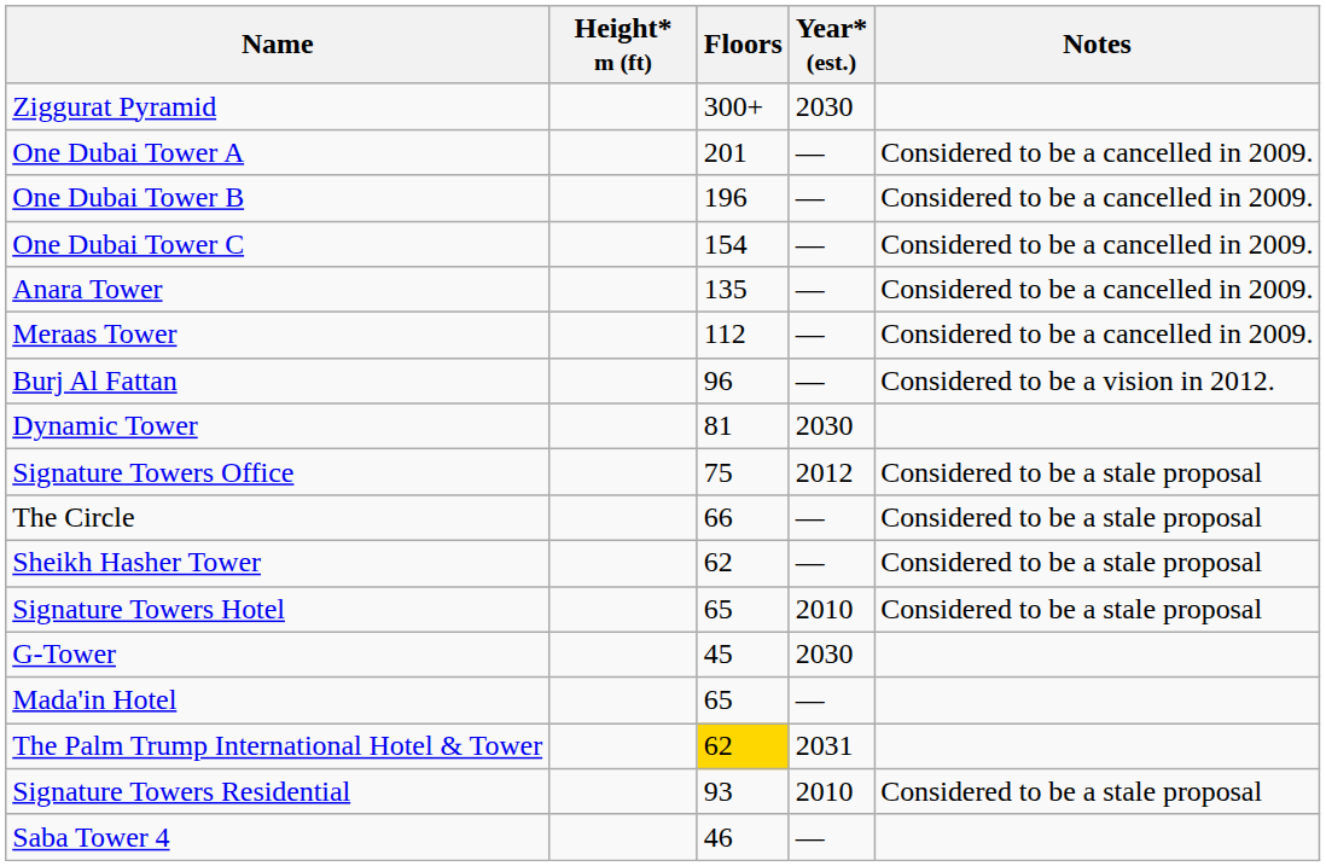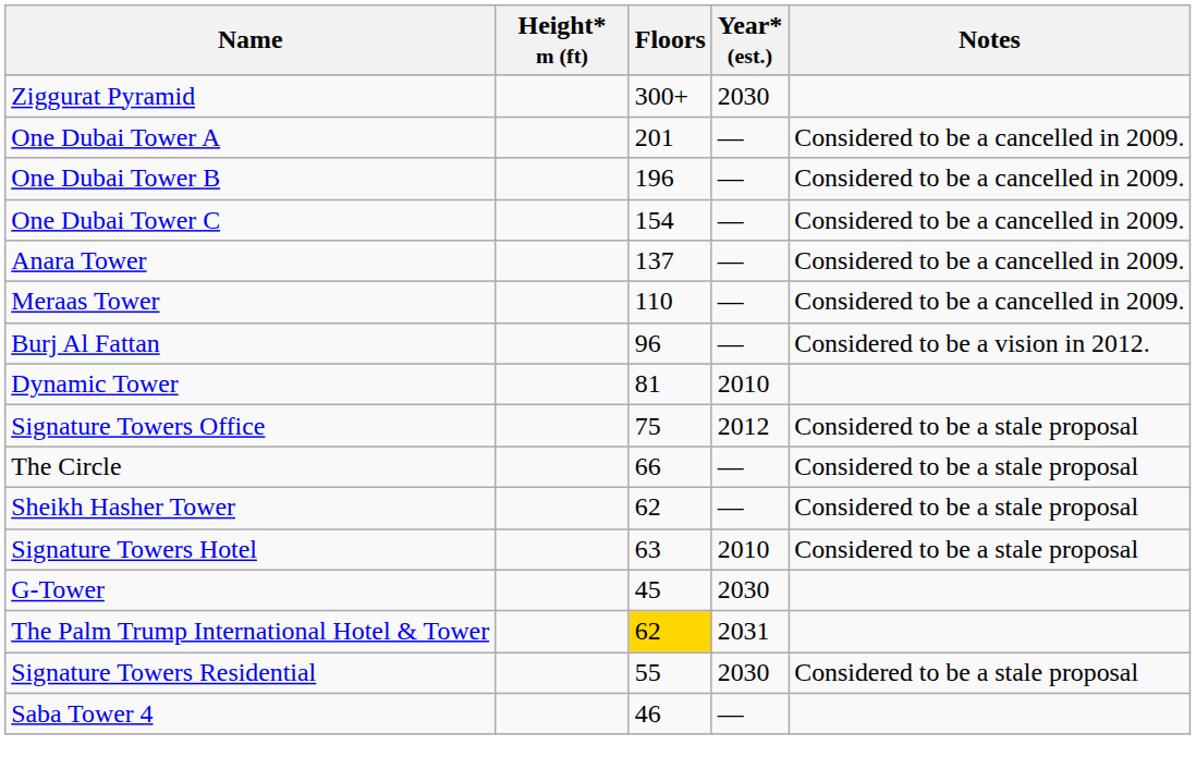Anara Tower | Floors: 135 -> 137
Meraas Tower | Floors: 112 -> 110
Dynamic Tower | Year* (est.): 2030 -> 2010
Signature Towers Hotel | Floors: 65 -> 63
- row: Mada'in Hotel | 65 | —
Signature Towers Residential | Floors: 93 -> 55
Signature Towers Residential | Year* (est.): 2010 -> 2030
